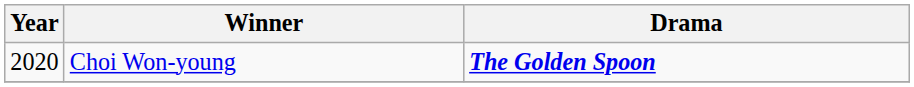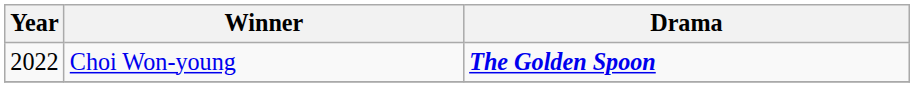Choi Won-young | Year: 2020 -> 2022
